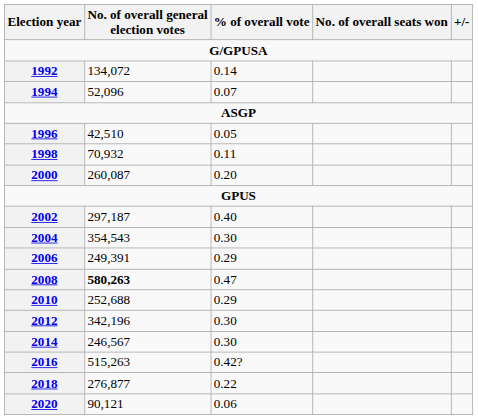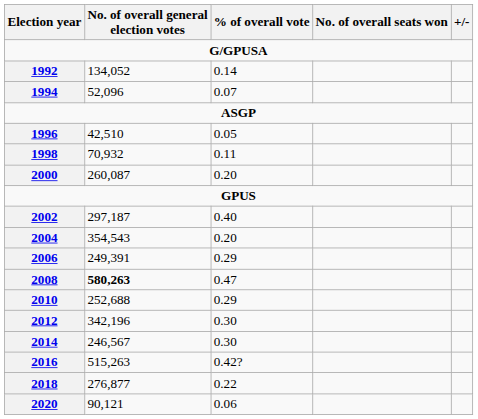1992 | No. of overall general election votes: 134,072 -> 134,052
2004 | % of overall vote: 0.30 -> 0.20
